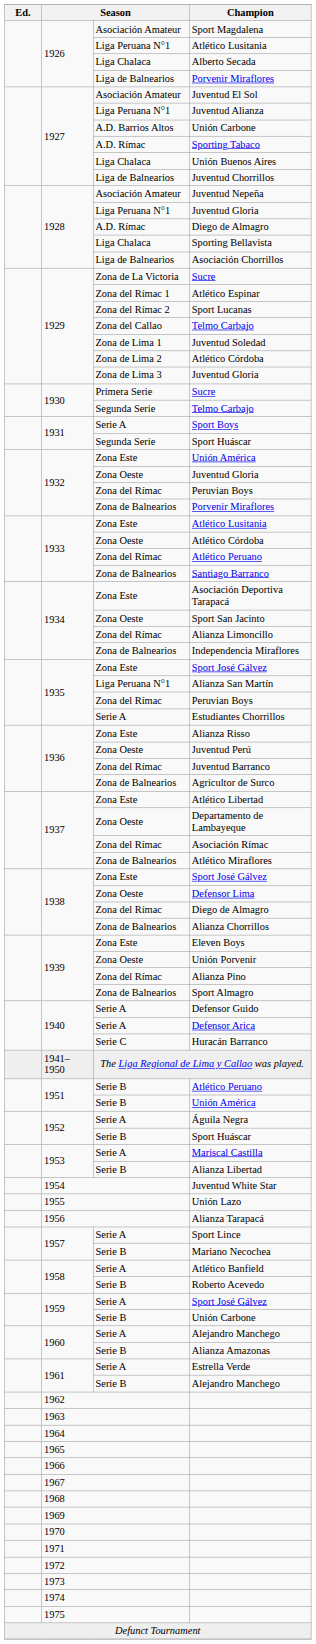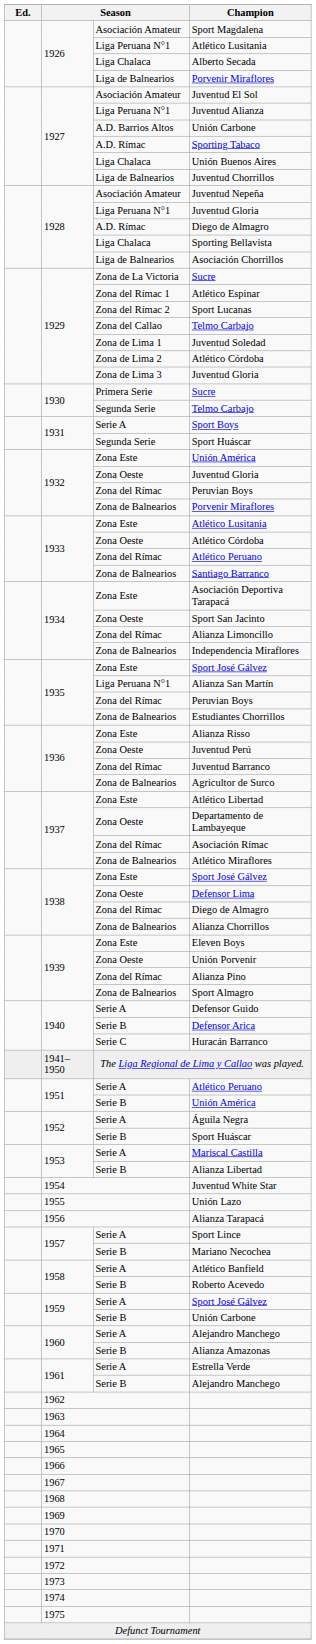Estudiantes Chorrillos | column 3: Serie A -> Zona de Balnearios
Defensor Arica | column 3: Serie A -> Serie B
1951 / Atlético Peruano | column 3: Serie B -> Serie A
